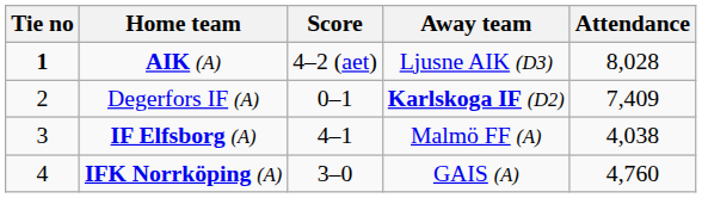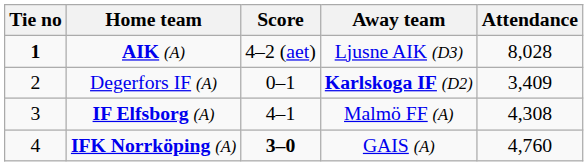Degerfors IF (A) | Attendance: 7,409 -> 3,409
IF Elfsborg (A) | Attendance: 4,038 -> 4,308
IFK Norrköping (A) | Score: normal -> bold
